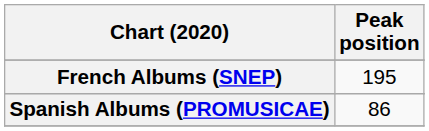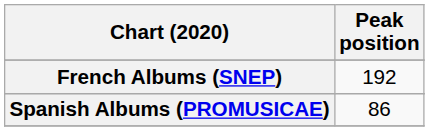French Albums (SNEP) | Peak position: 195 -> 192
